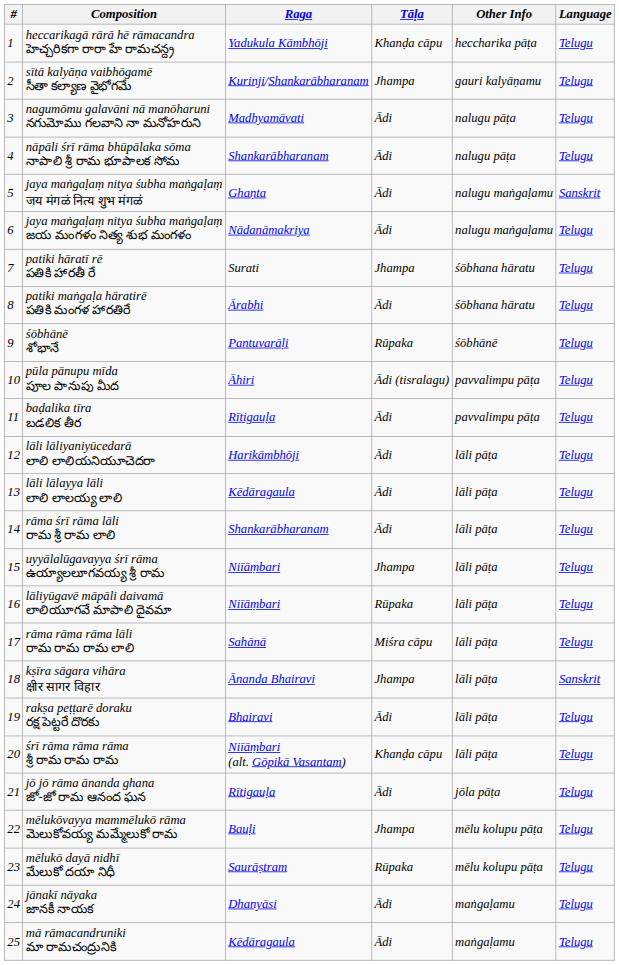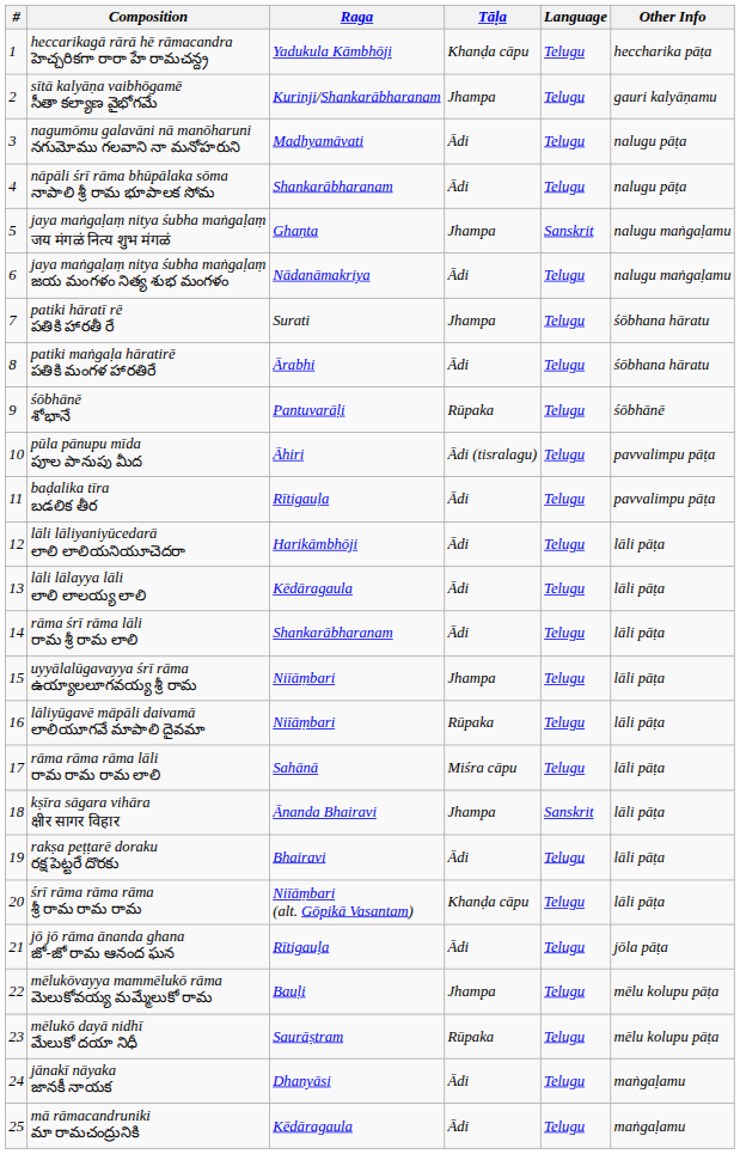columns swapped: Language <-> Other Info
jaya maṅgaḷaṃ nitya śubha maṅgaḷaṃ जय मंगळं नित्य शुभ मंगळं | Tāḷa: Ādi -> Jhampa
